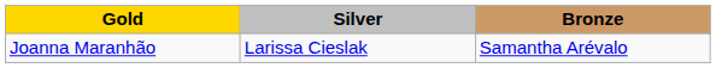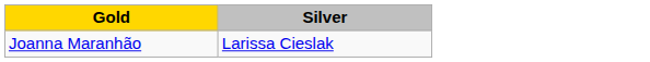- column: Bronze | Samantha Arévalo
